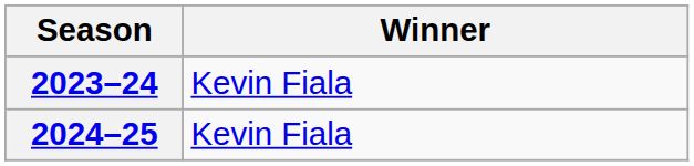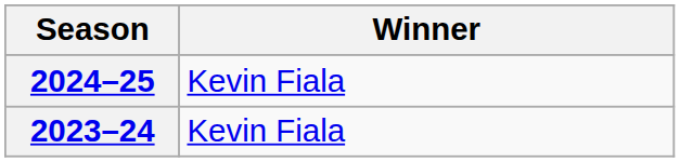rows swapped: 2023–24 <-> 2024–25
